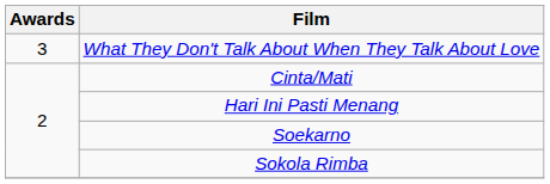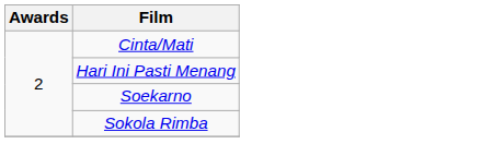- row: 3 | What They Don't Talk About When They Talk About Love
